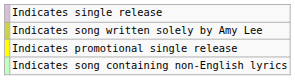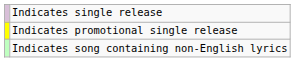- row: Indicates song written solely by Amy Lee
